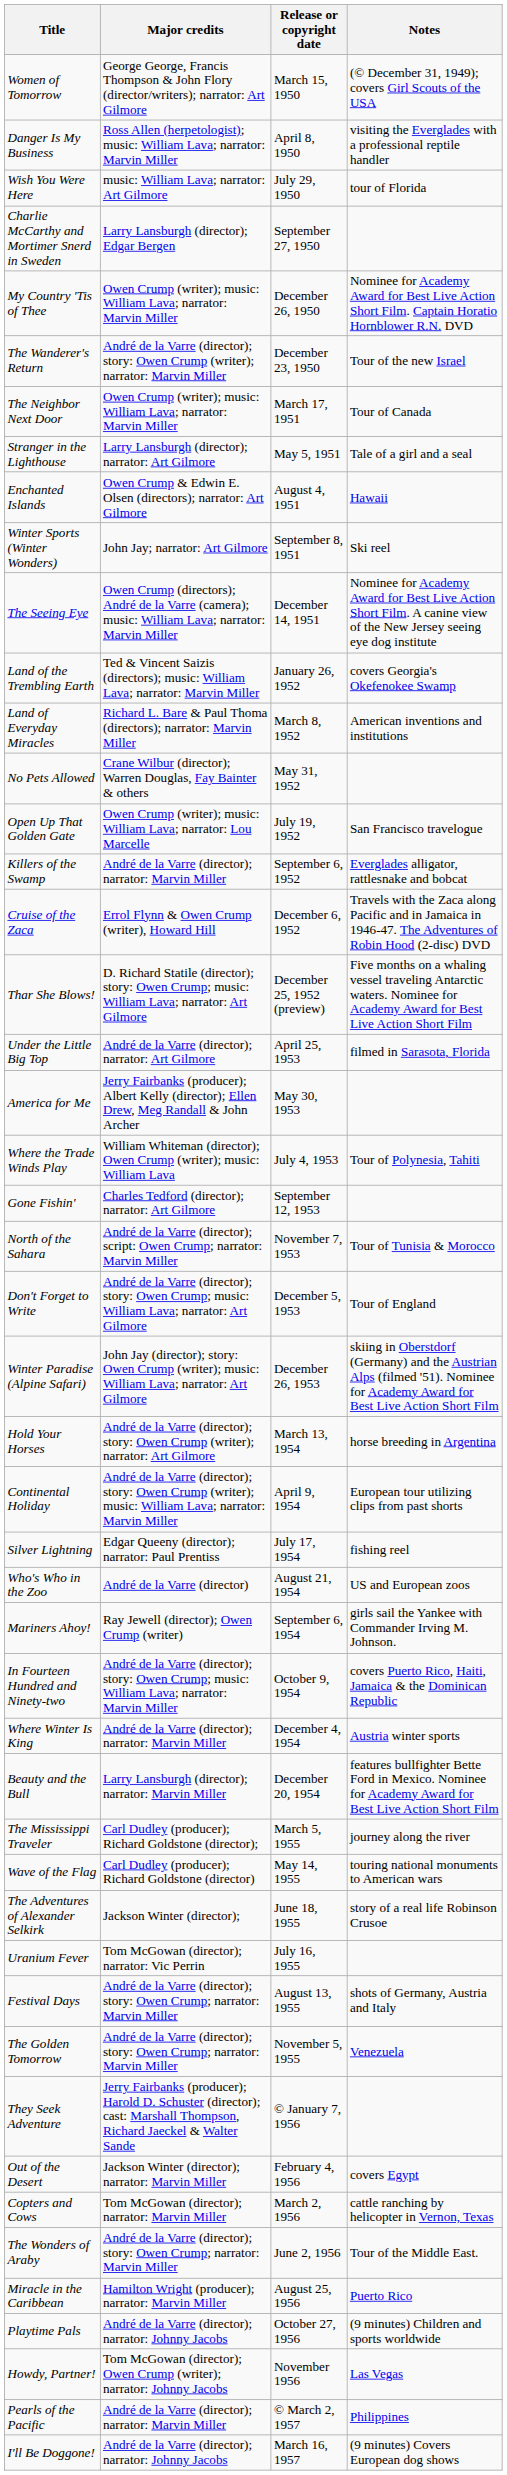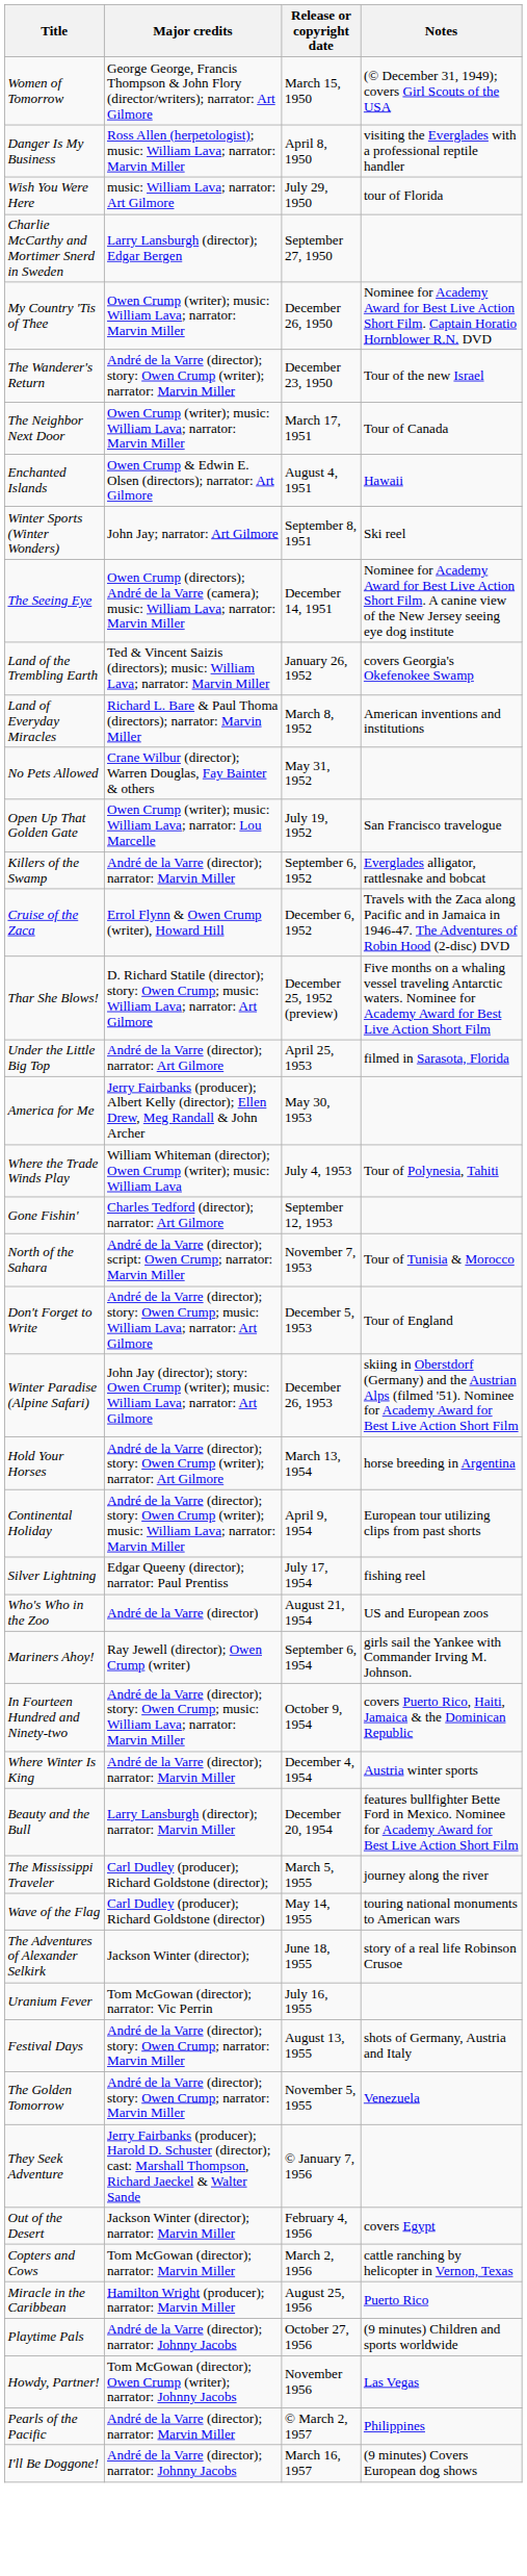- row: Stranger in the Lighthouse | Larry Lansburgh (director); narrator: Art Gilmore | May 5, 1951 | Tale of a girl and a seal
- row: The Wonders of Araby | André de la Varre (director); story: Owen Crump; narrator: Marvin Miller | June 2, 1956 | Tour of the Middle East.
